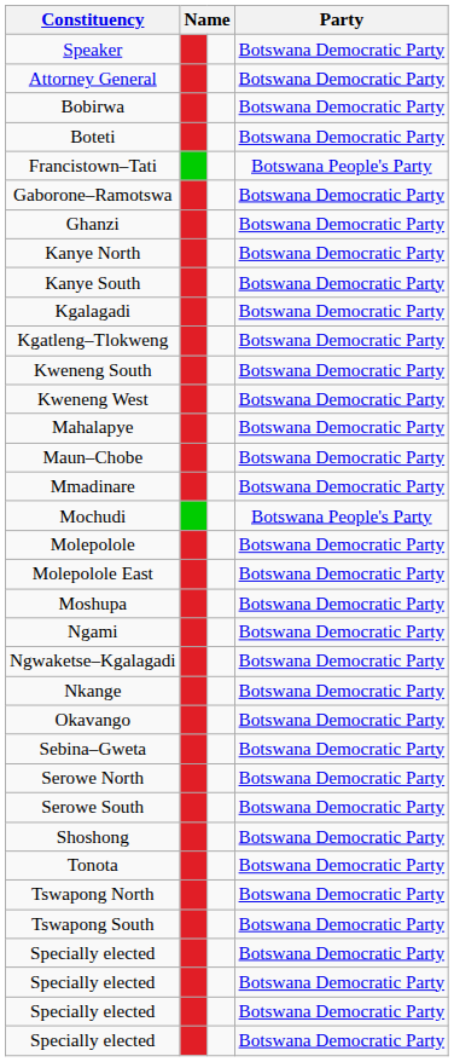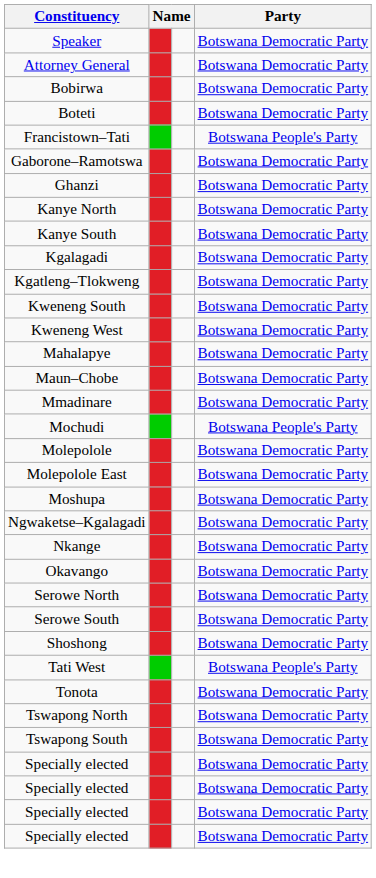- row: Ngami | Botswana Democratic Party
- row: Sebina–Gweta | Botswana Democratic Party
+ row: Tati West | Botswana People's Party
